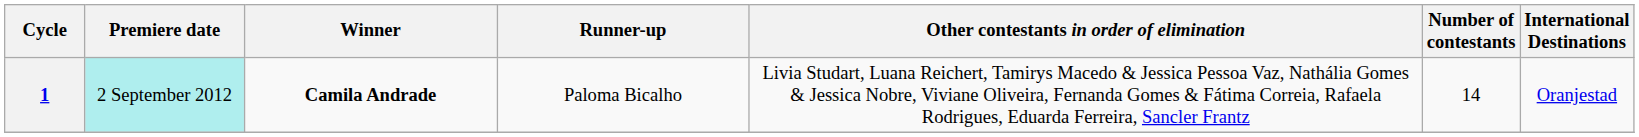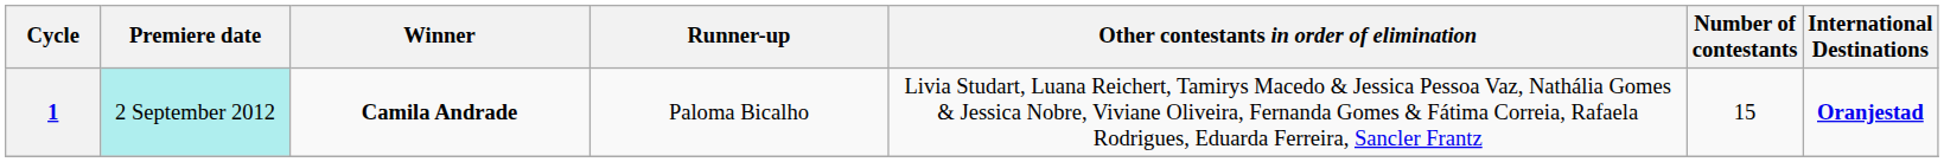1 | Number of contestants: 14 -> 15
1 | International Destinations: normal -> bold
